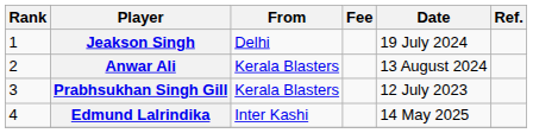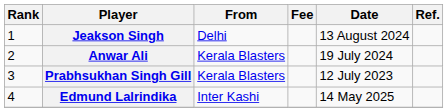Jeakson Singh | Date: 19 July 2024 -> 13 August 2024
Anwar Ali | Date: 13 August 2024 -> 19 July 2024
